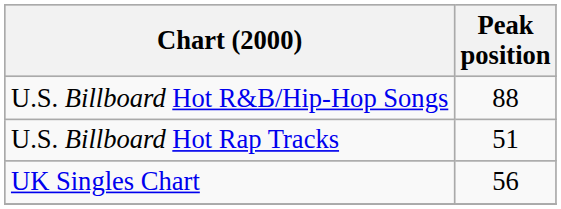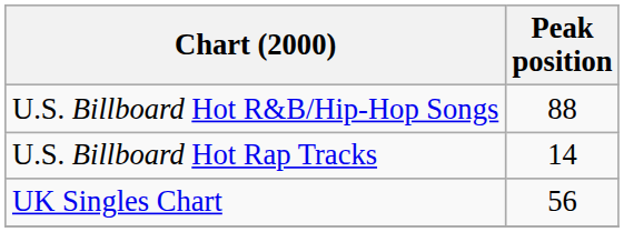U.S. Billboard Hot Rap Tracks | Peak position: 51 -> 14
